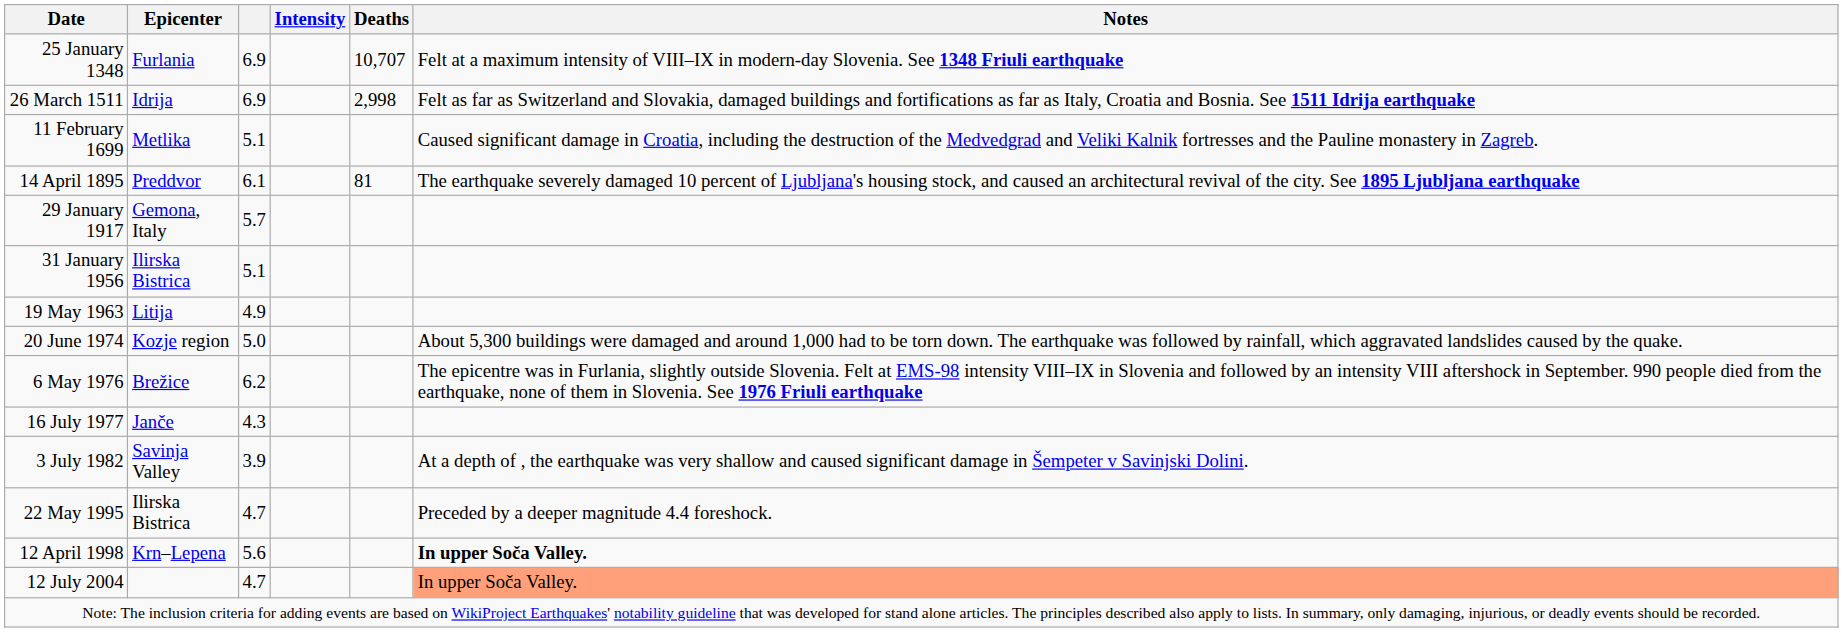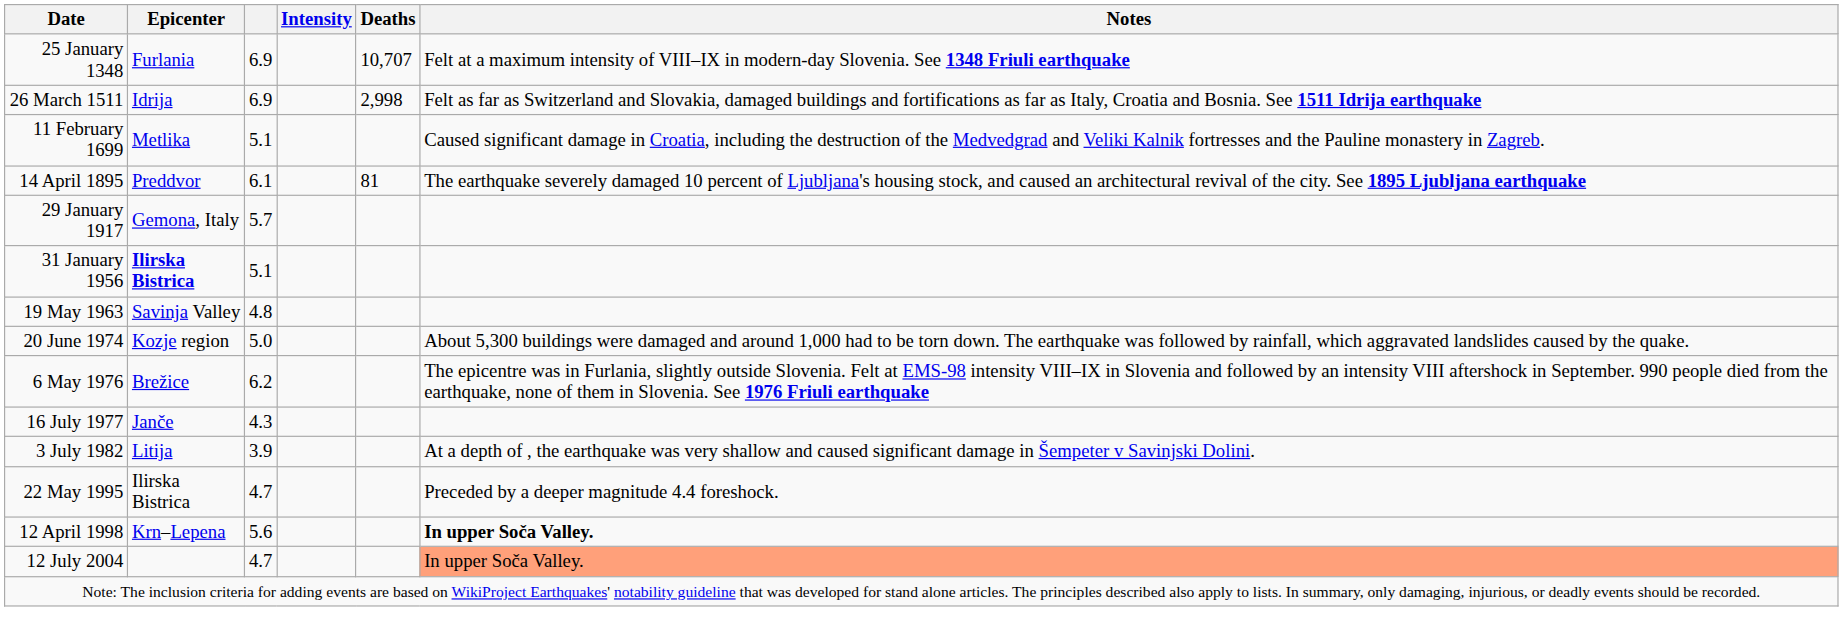31 January 1956 | Epicenter: normal -> bold
19 May 1963 | Epicenter: Litija -> Savinja Valley
19 May 1963 | column 3: 4.9 -> 4.8
3 July 1982 | Epicenter: Savinja Valley -> Litija
